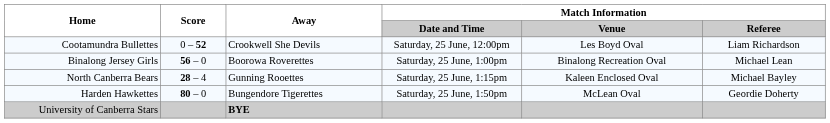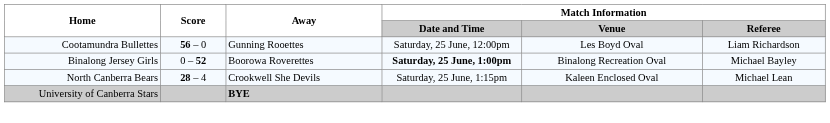Cootamundra Bullettes | Score: 0 – 52 -> 56 – 0
Cootamundra Bullettes | Away: Crookwell She Devils -> Gunning Rooettes
Binalong Jersey Girls | Score: 56 – 0 -> 0 – 52
Binalong Jersey Girls | Match Information / Date and Time: normal -> bold
Binalong Jersey Girls | Match Information / Referee: Michael Lean -> Michael Bayley
North Canberra Bears | Away: Gunning Rooettes -> Crookwell She Devils
North Canberra Bears | Match Information / Referee: Michael Bayley -> Michael Lean
- row: Harden Hawkettes | 80 – 0 | Bungendore Tigerettes | Saturday, 25 June, 1:50pm | McLean Oval | Geordie Doherty
